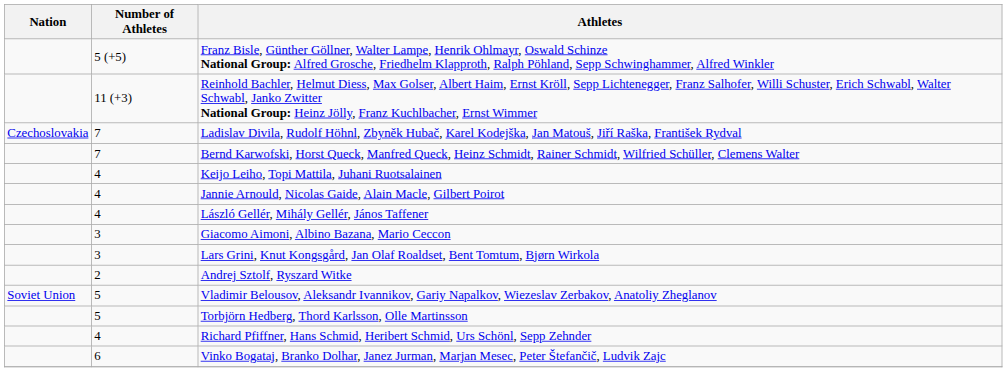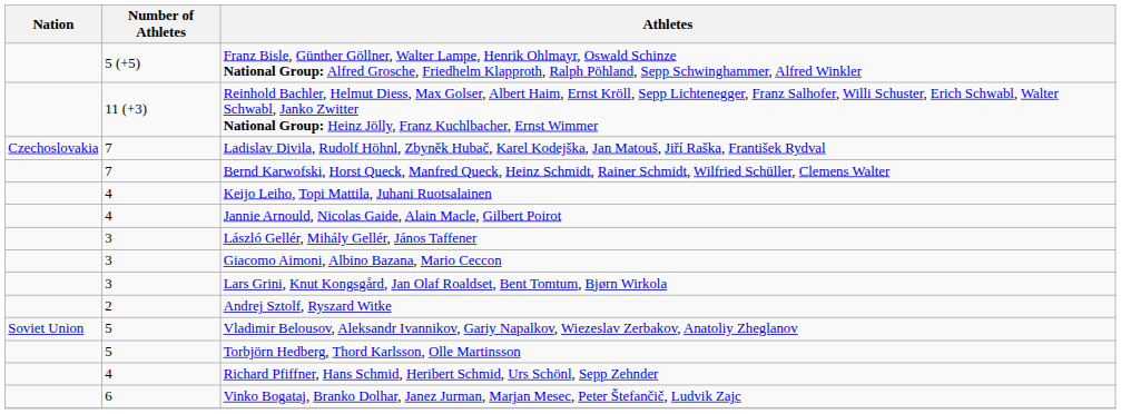László Gellér, Mihály Gellér, János Taffener | Number of Athletes: 4 -> 3
